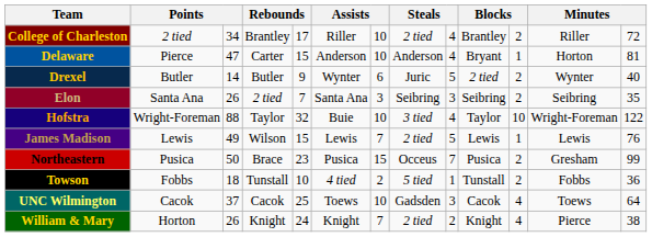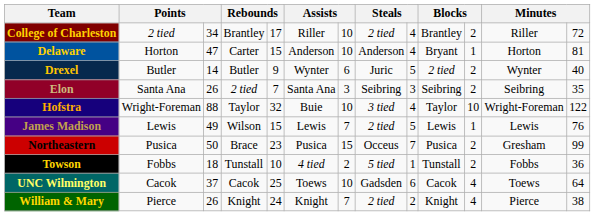Delaware | column 2: Pierce -> Horton
UNC Wilmington | column 9: 3 -> 6
William & Mary | column 2: Horton -> Pierce
